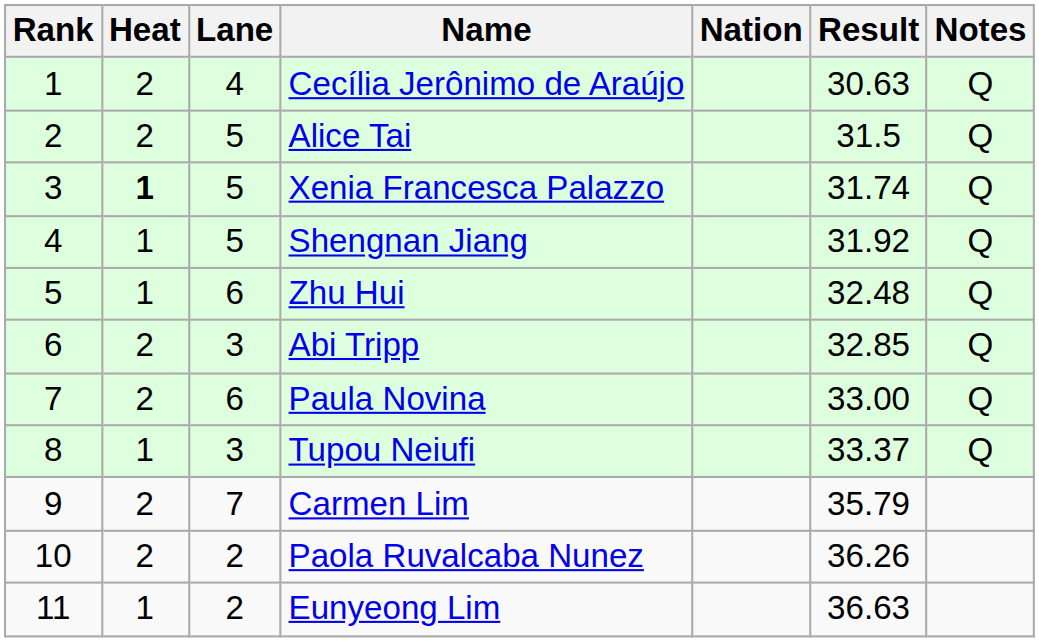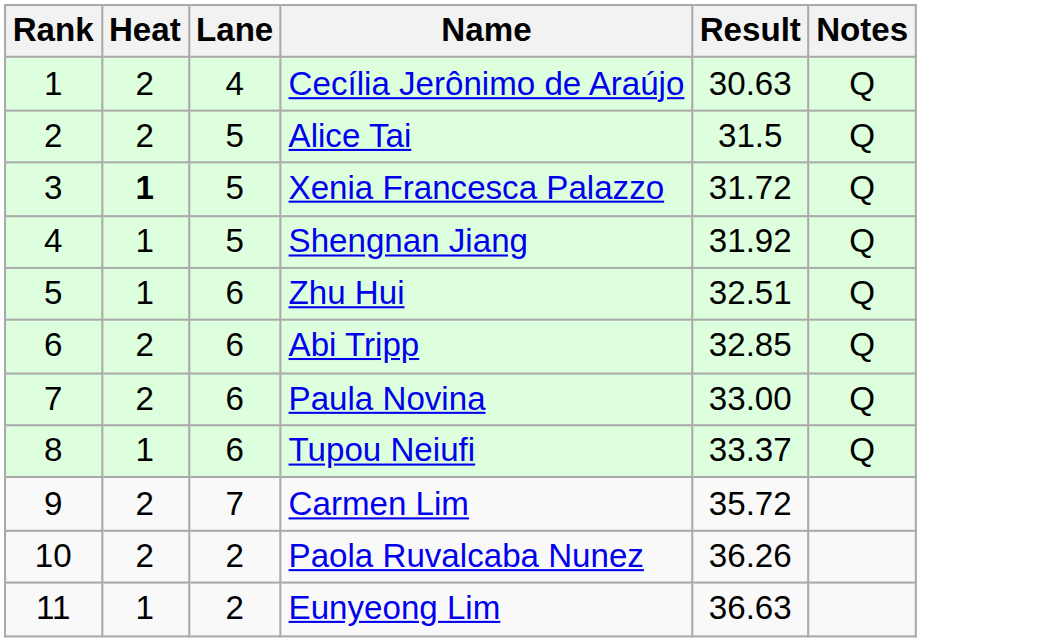- column: Nation
Xenia Francesca Palazzo | Result: 31.74 -> 31.72
Zhu Hui | Result: 32.48 -> 32.51
Abi Tripp | Lane: 3 -> 6
Tupou Neiufi | Lane: 3 -> 6
Carmen Lim | Result: 35.79 -> 35.72
